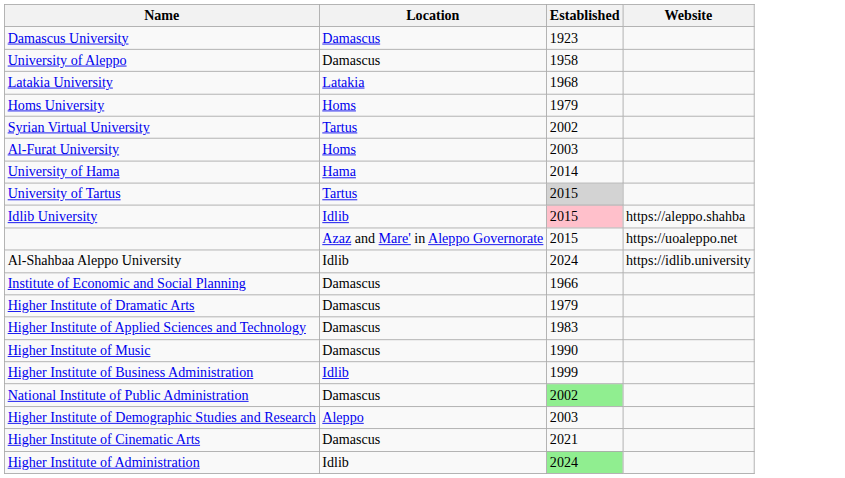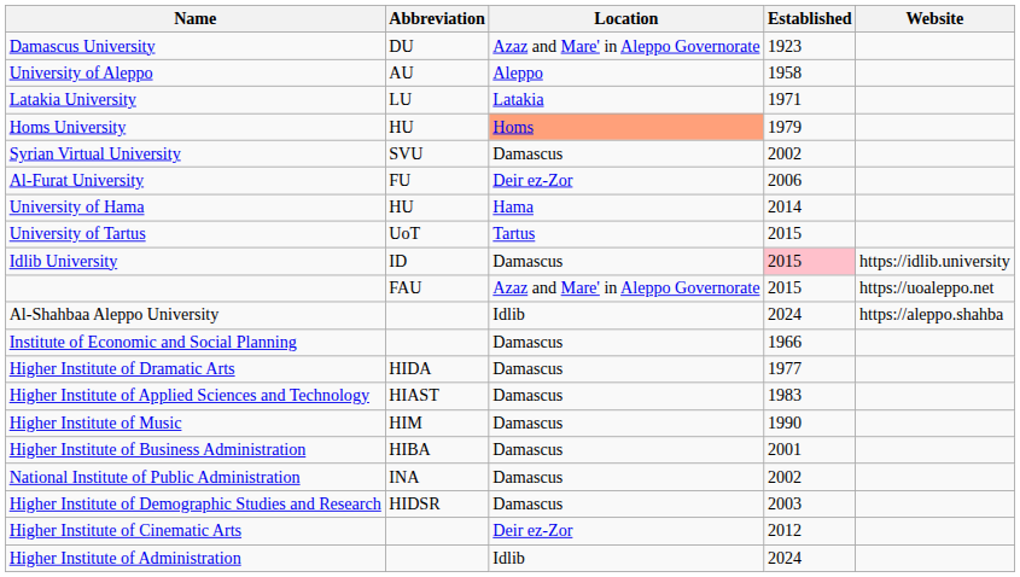+ column: Abbreviation | DU | AU | LU | HU | SVU | FU | HU | UoT | ID | FAU | HIDA | HIAST | HIM | HIBA | INA | HIDSR
Damascus University | Location: Damascus -> Azaz and Mare' in Aleppo Governorate
University of Aleppo | Location: Damascus -> Aleppo
Latakia University | Established: 1968 -> 1971
Homs University | Location: no background -> lightsalmon background
Syrian Virtual University | Location: Tartus -> Damascus
Al-Furat University | Location: Homs -> Deir ez-Zor
Al-Furat University | Established: 2003 -> 2006
University of Tartus | Established: lightgrey background -> no background
Idlib University | Location: Idlib -> Damascus
Idlib University | Website: https://aleppo.shahba -> https://idlib.university
Al-Shahbaa Aleppo University | Website: https://idlib.university -> https://aleppo.shahba
Higher Institute of Dramatic Arts | Established: 1979 -> 1977
Higher Institute of Business Administration | Location: Idlib -> Damascus
Higher Institute of Business Administration | Established: 1999 -> 2001
National Institute of Public Administration | Established: lightgreen background -> no background
Higher Institute of Demographic Studies and Research | Location: Aleppo -> Damascus
Higher Institute of Cinematic Arts | Location: Damascus -> Deir ez-Zor
Higher Institute of Cinematic Arts | Established: 2021 -> 2012
Higher Institute of Administration | Established: lightgreen background -> no background
